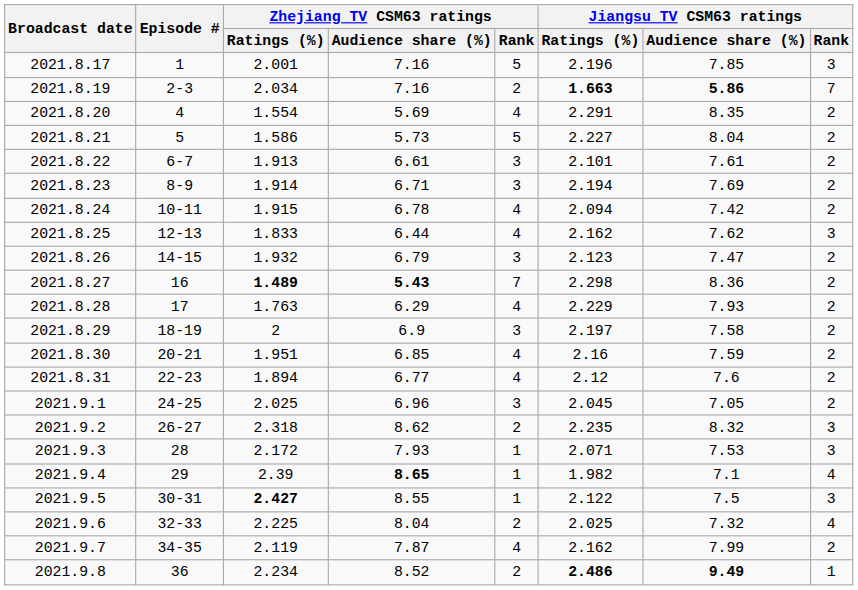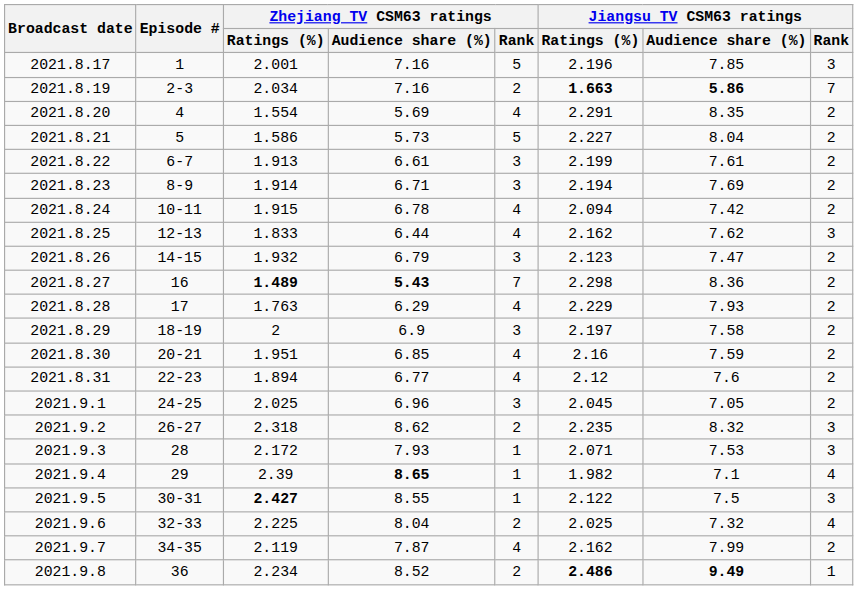2021.8.22 | Jiangsu TV CSM63 ratings / Ratings (%): 2.101 -> 2.199
